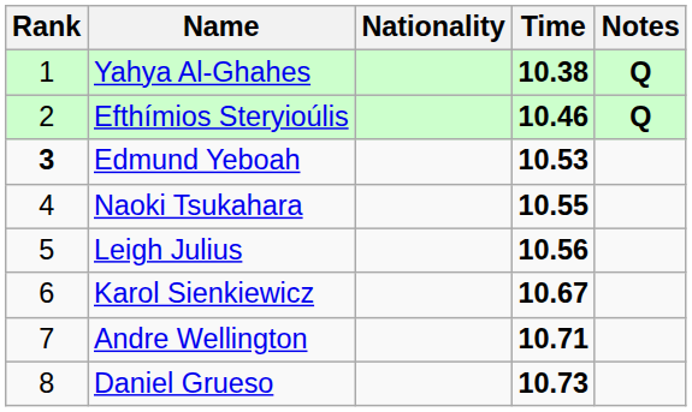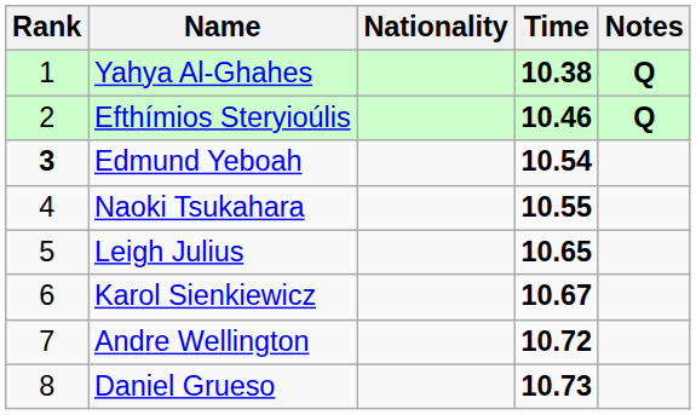Edmund Yeboah | Time: 10.53 -> 10.54
Leigh Julius | Time: 10.56 -> 10.65
Andre Wellington | Time: 10.71 -> 10.72
